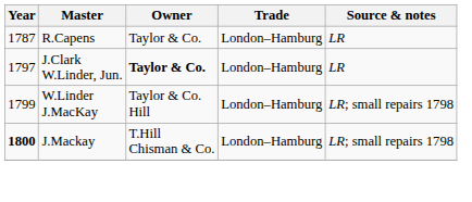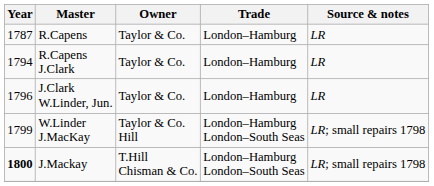+ row: 1794 | R.Capens J.Clark | Taylor & Co. | London–Hamburg | LR
J.Clark W.Linder, Jun. | Year: 1797 -> 1796
J.Clark W.Linder, Jun. | Owner: bold -> normal
W.Linder J.MacKay | Trade: London–Hamburg -> London–Hamburg London–South Seas
J.Mackay | Trade: London–Hamburg -> London–Hamburg London–South Seas
